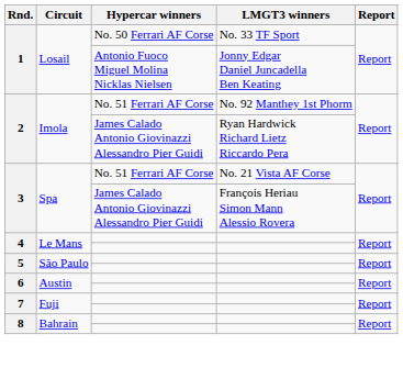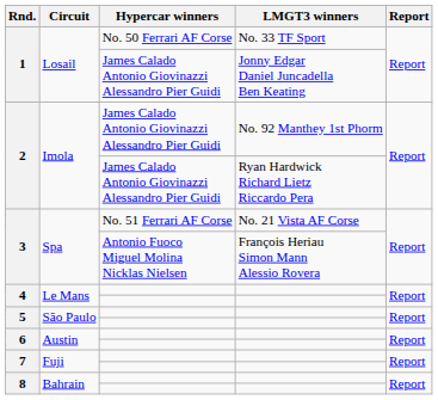1 / Jonny Edgar Daniel Juncadella Ben Keating | Hypercar winners: Antonio Fuoco Miguel Molina Nicklas Nielsen -> James Calado Antonio Giovinazzi Alessandro Pier Guidi
2 / No. 92 Manthey 1st Phorm | Hypercar winners: No. 51 Ferrari AF Corse -> James Calado Antonio Giovinazzi Alessandro Pier Guidi
3 / François Heriau Simon Mann Alessio Rovera | Hypercar winners: James Calado Antonio Giovinazzi Alessandro Pier Guidi -> Antonio Fuoco Miguel Molina Nicklas Nielsen
